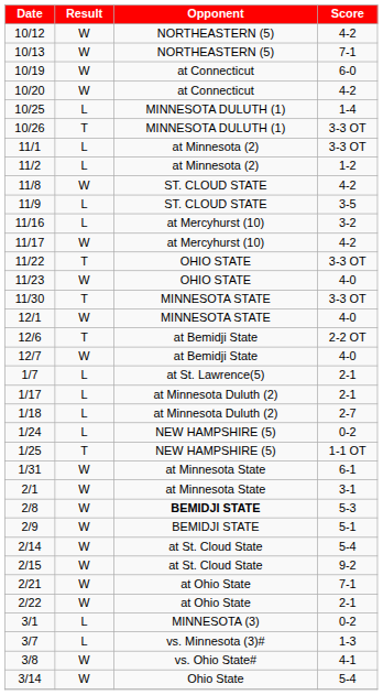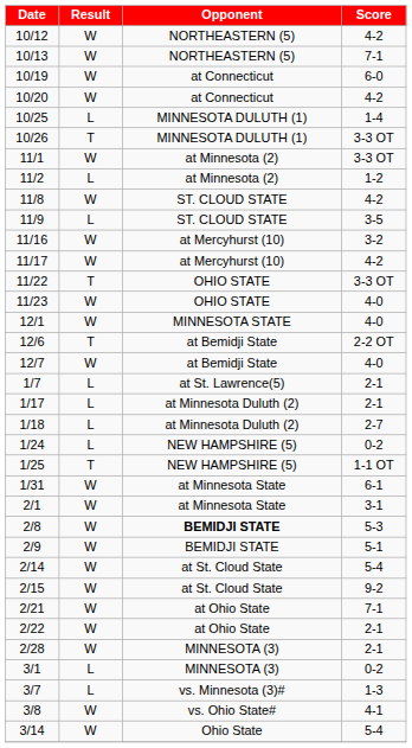11/1 | Result: L -> W
11/16 | Result: L -> W
- row: 11/30 | T | MINNESOTA STATE | 3-3 OT
+ row: 2/28 | W | MINNESOTA (3) | 2-1
